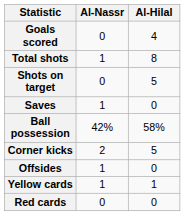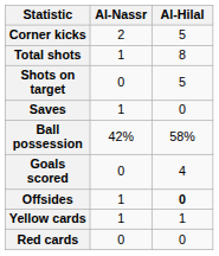rows swapped: Goals scored <-> Corner kicks
Offsides | Al-Hilal: normal -> bold
